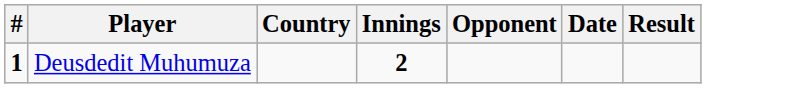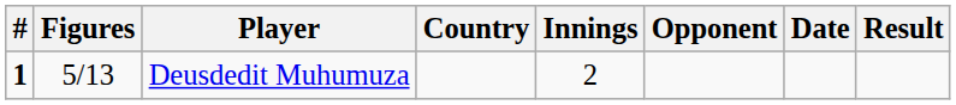+ column: Figures | 5/13
Deusdedit Muhumuza | Innings: bold -> normal
